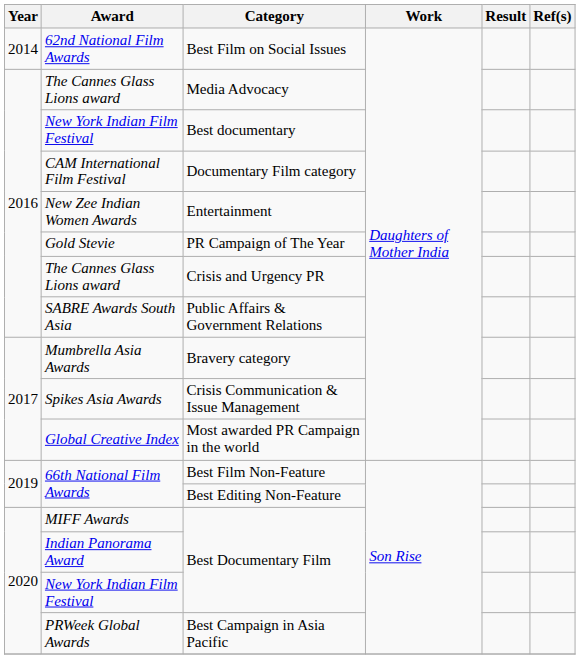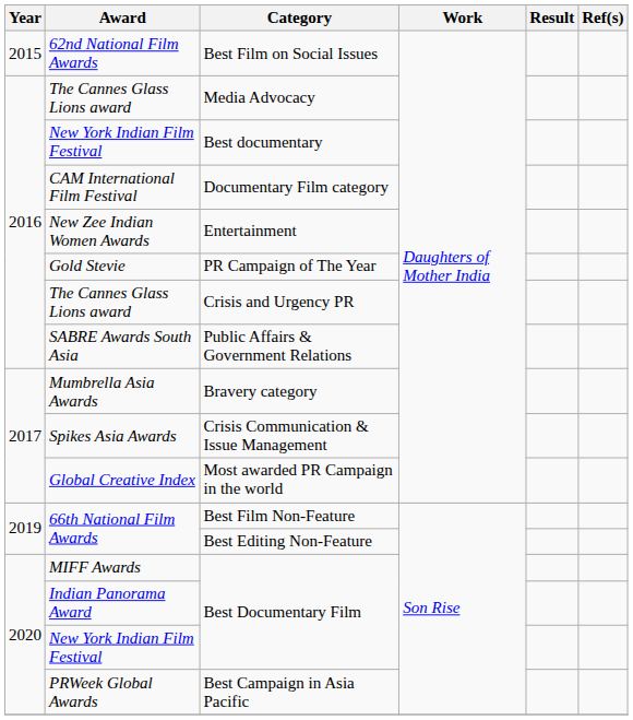Best Film on Social Issues | Year: 2014 -> 2015
